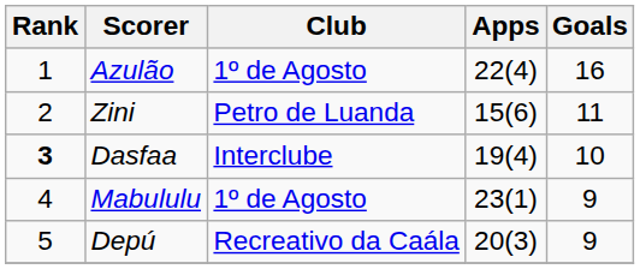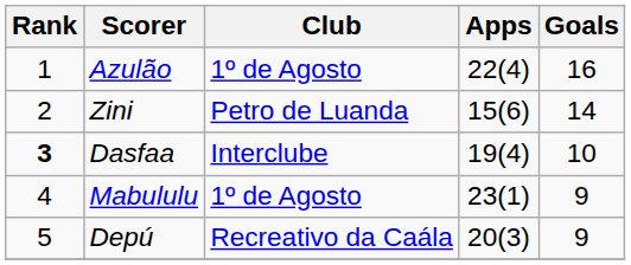Zini | Goals: 11 -> 14
